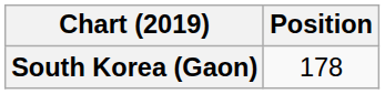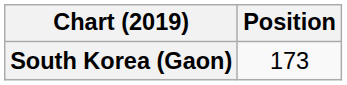South Korea (Gaon) | Position: 178 -> 173
